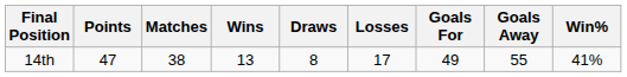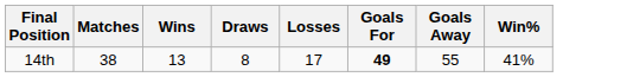- column: Points | 47
14th | Goals For: normal -> bold
